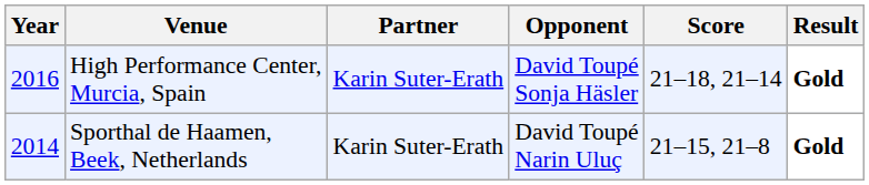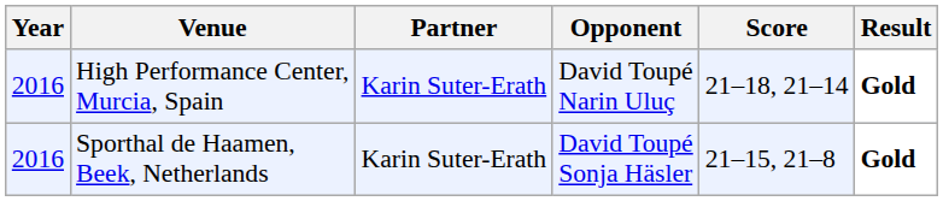High Performance Center, Murcia, Spain | Opponent: David Toupé Sonja Häsler -> David Toupé Narin Uluç
Sporthal de Haamen, Beek, Netherlands | Year: 2014 -> 2016
Sporthal de Haamen, Beek, Netherlands | Opponent: David Toupé Narin Uluç -> David Toupé Sonja Häsler
